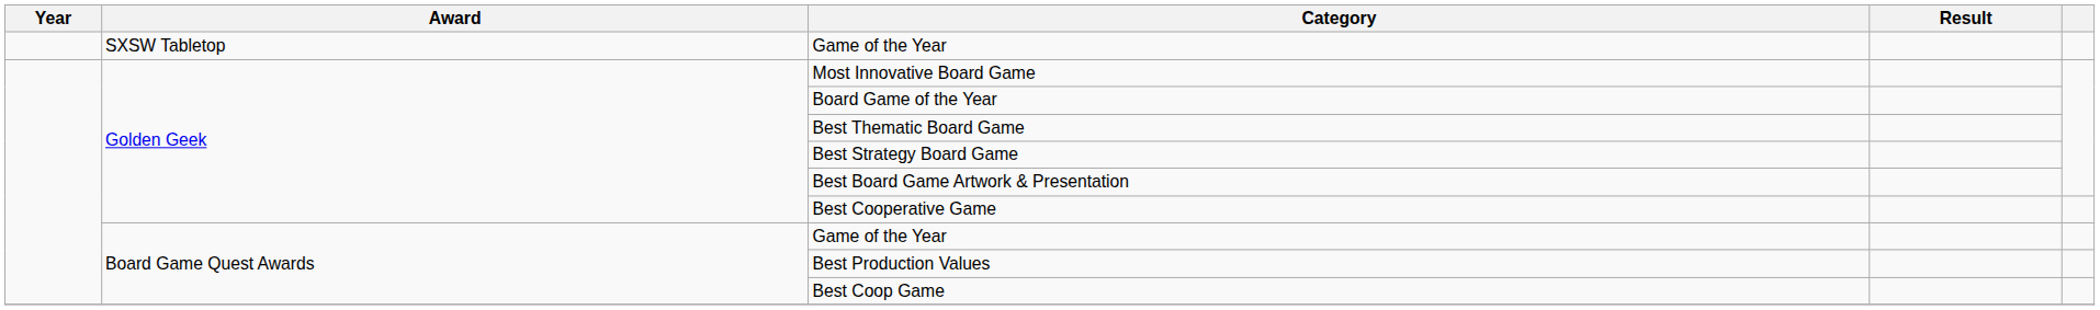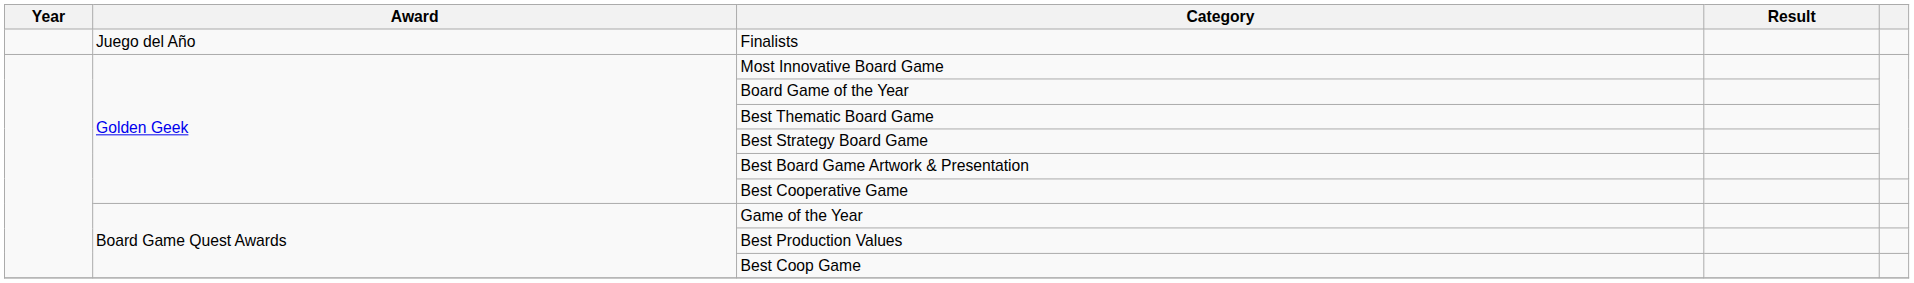+ row: Juego del Año | Finalists
- row: SXSW Tabletop | Game of the Year
